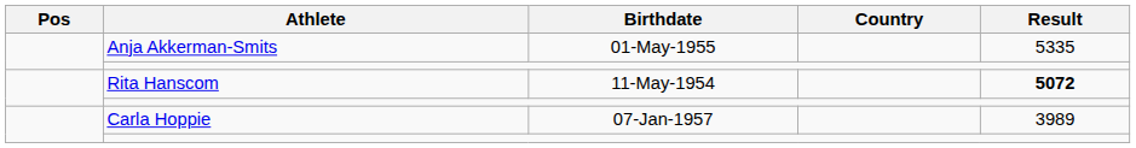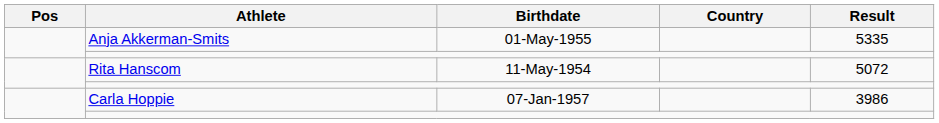Rita Hanscom | Result: bold -> normal
Carla Hoppie | Result: 3989 -> 3986
